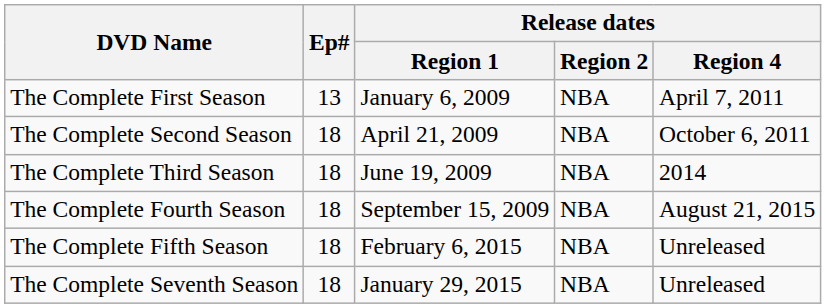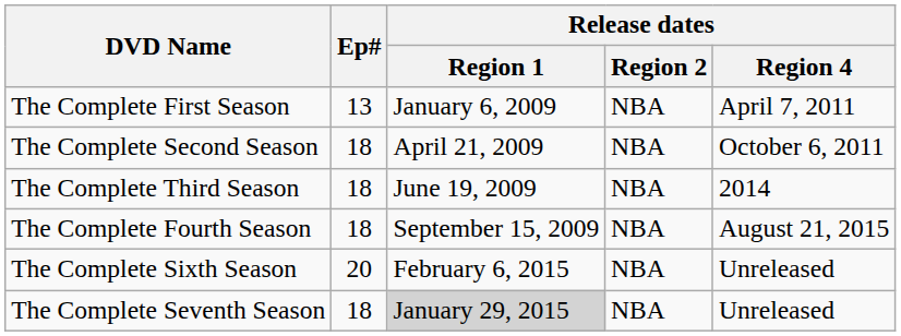- row: The Complete Fifth Season | 18 | February 6, 2015 | NBA | Unreleased
+ row: The Complete Sixth Season | 20 | February 6, 2015 | NBA | Unreleased
The Complete Seventh Season | Release dates / Region 1: no background -> lightgrey background
